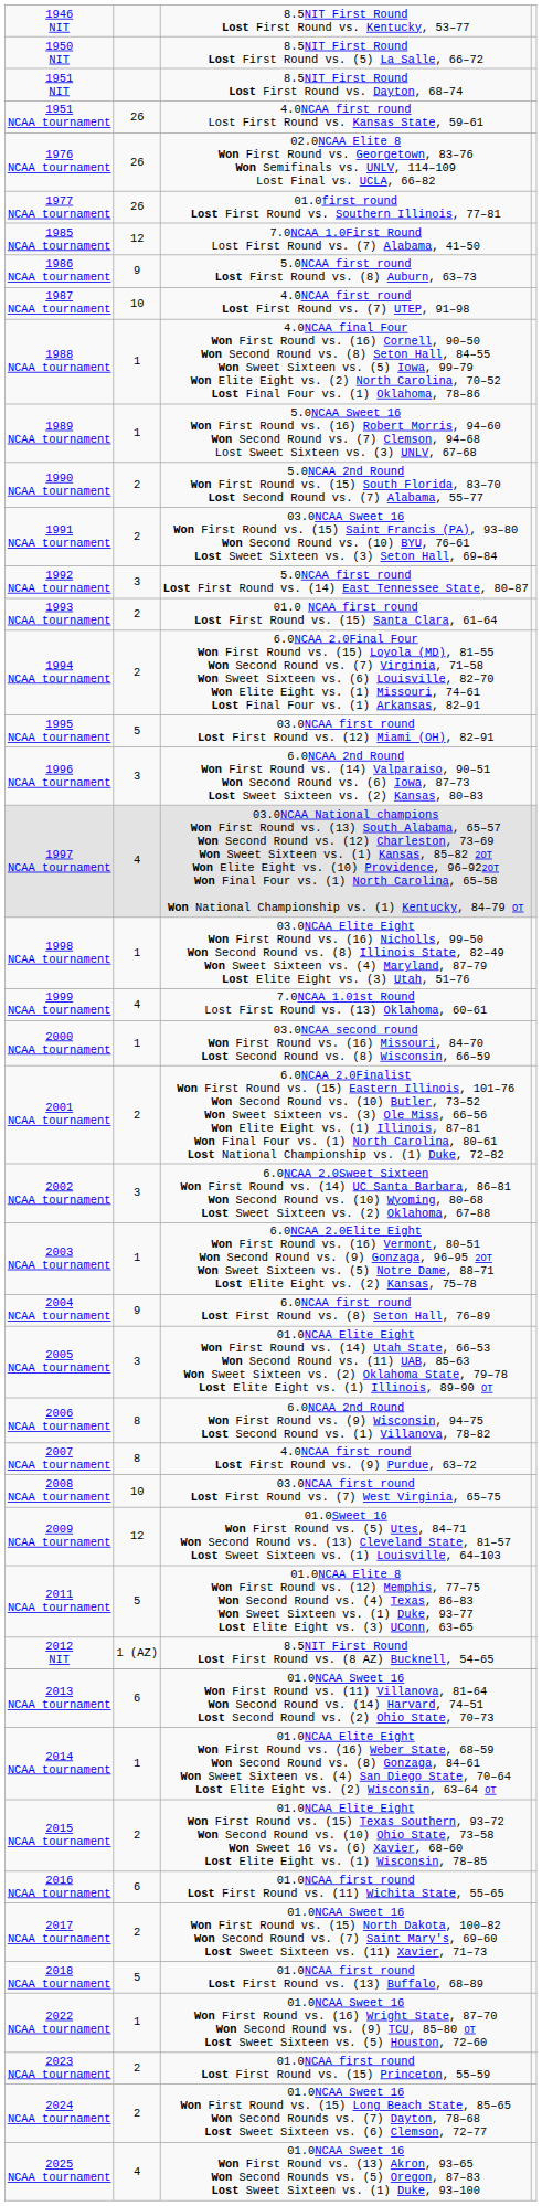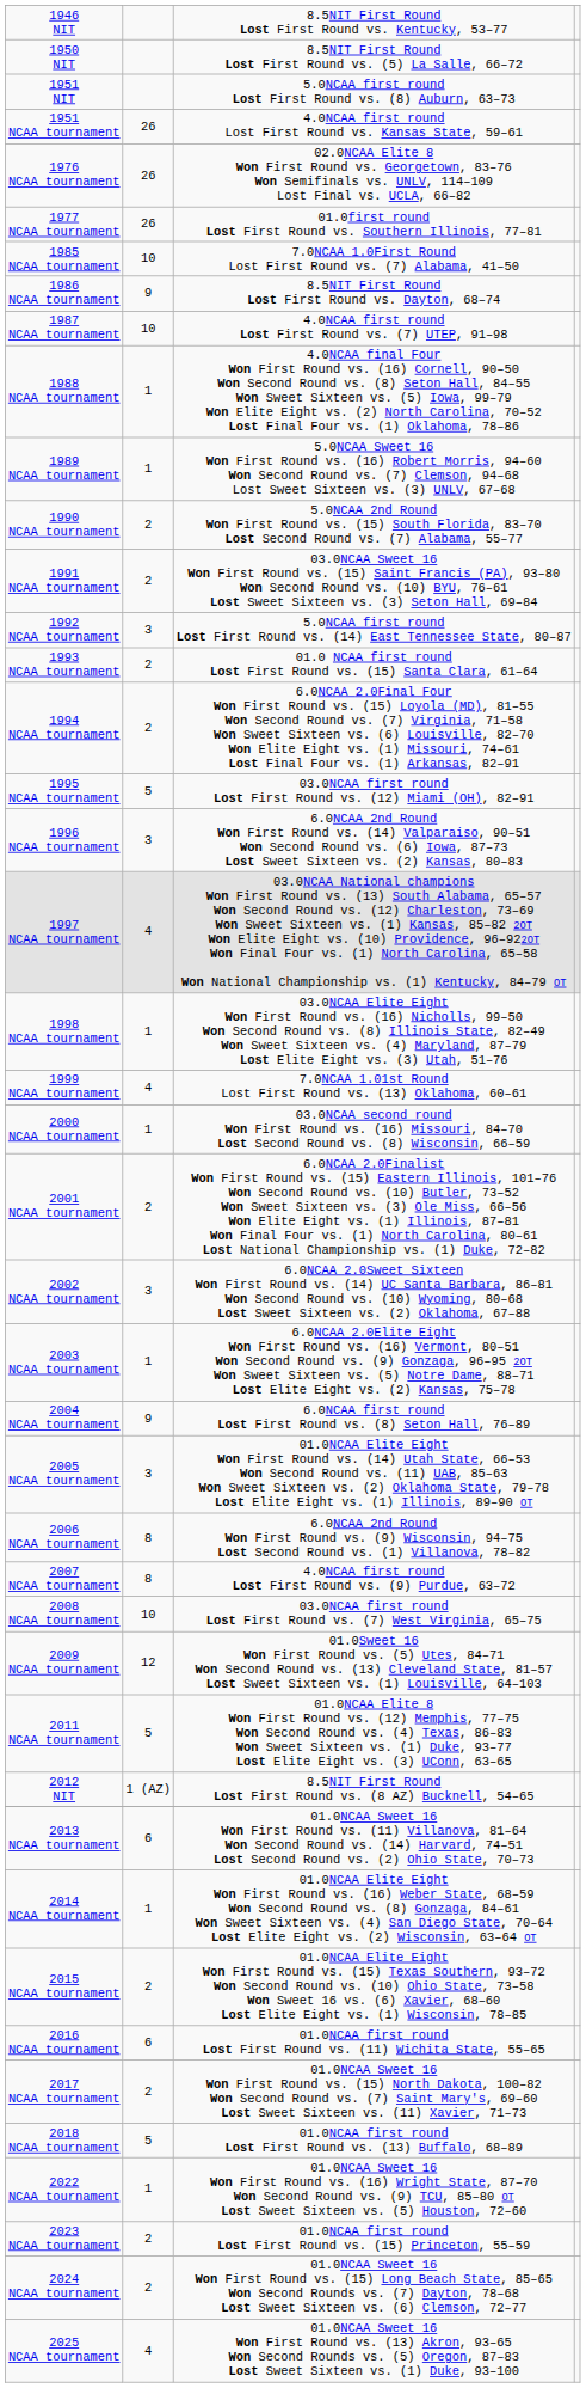1951 NIT | column 3: 8.5NIT First Round Lost First Round vs. Dayton, 68–74 -> 5.0NCAA first round Lost First Round vs. (8) Auburn, 63–73
1985 NCAA tournament | column 2: 12 -> 10
1986 NCAA tournament | column 3: 5.0NCAA first round Lost First Round vs. (8) Auburn, 63–73 -> 8.5NIT First Round Lost First Round vs. Dayton, 68–74
